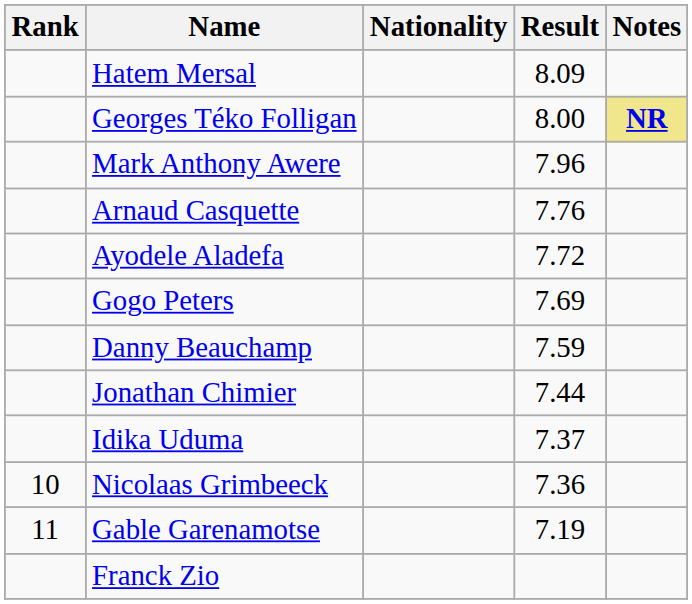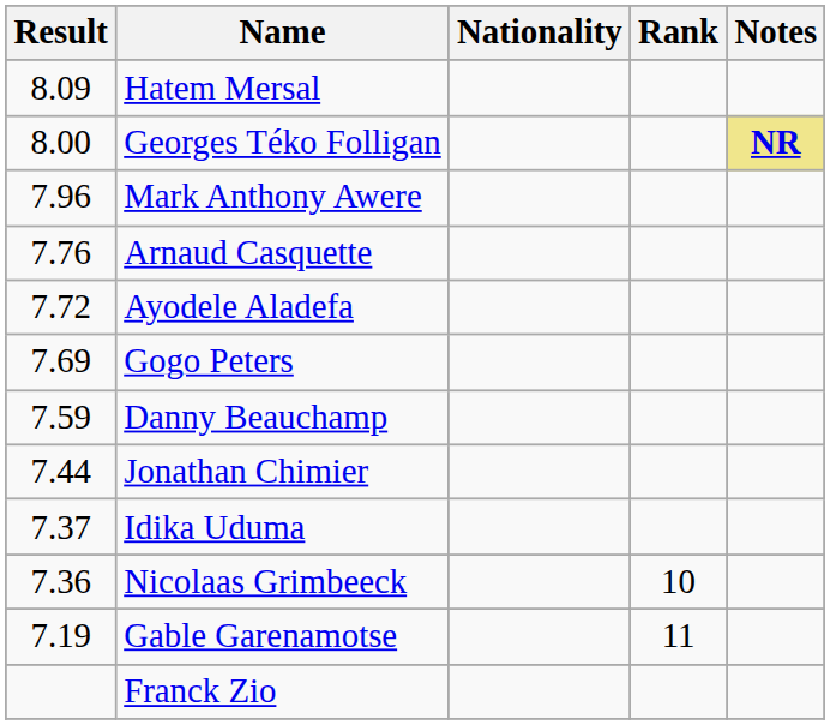columns swapped: Rank <-> Result
